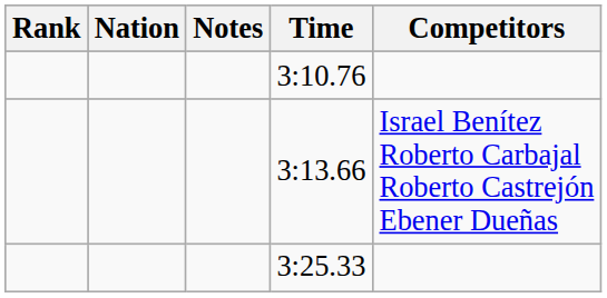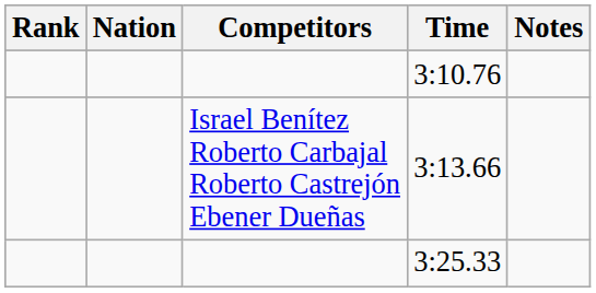columns swapped: Competitors <-> Notes
